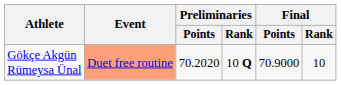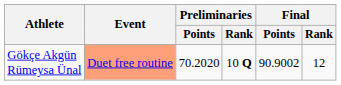Gökçe Akgün Rümeysa Ünal | Final / Points: 70.9000 -> 90.9002
Gökçe Akgün Rümeysa Ünal | Final / Rank: 10 -> 12
